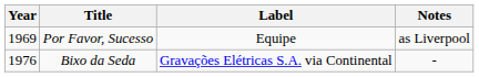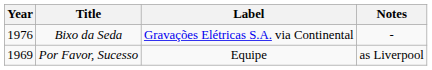rows swapped: Por Favor, Sucesso <-> Bixo da Seda
